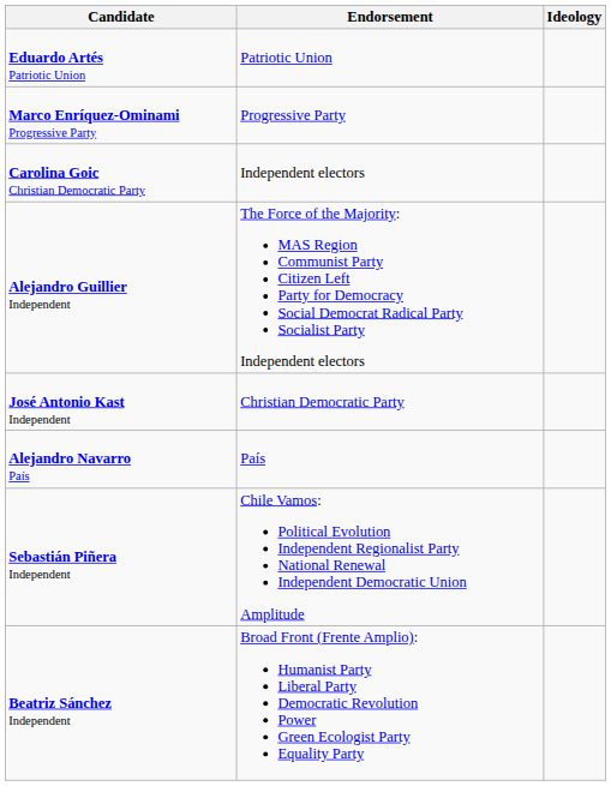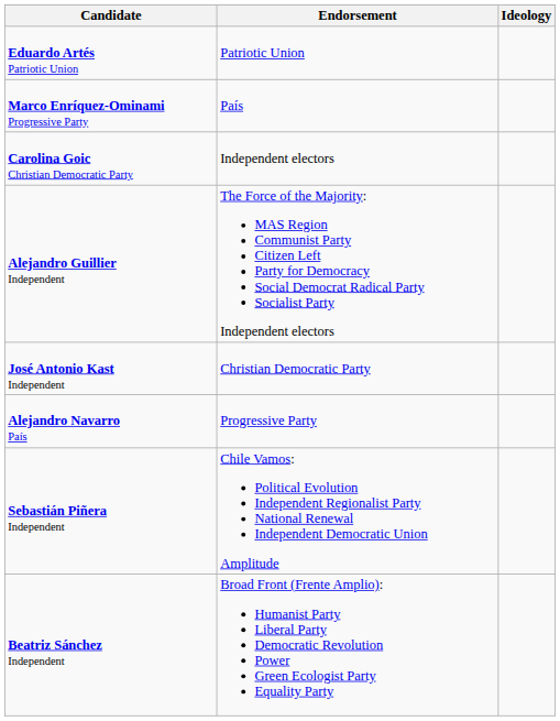Marco Enríquez-Ominami Progressive Party | Endorsement: Progressive Party -> País
Alejandro Navarro País | Endorsement: País -> Progressive Party
